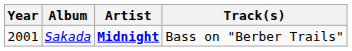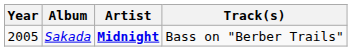Sakada | Year: 2001 -> 2005
